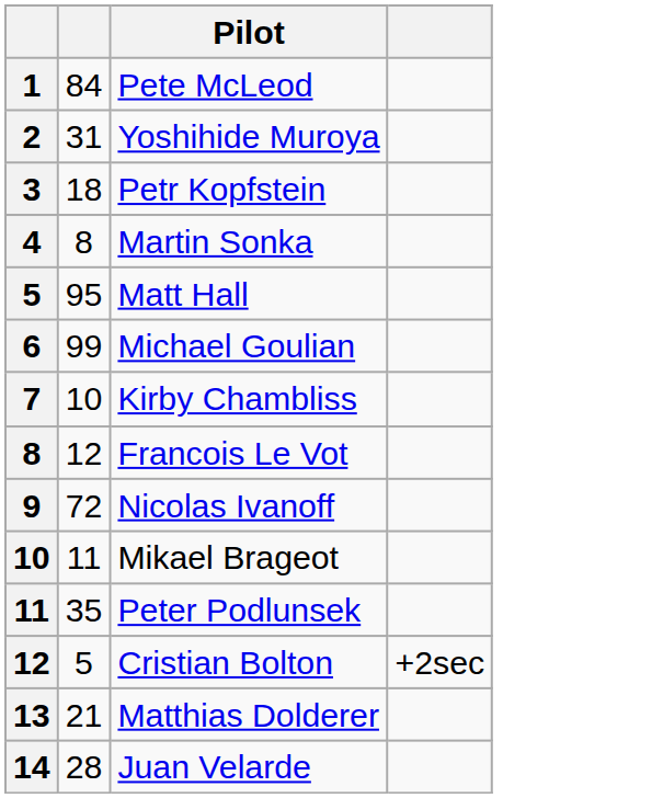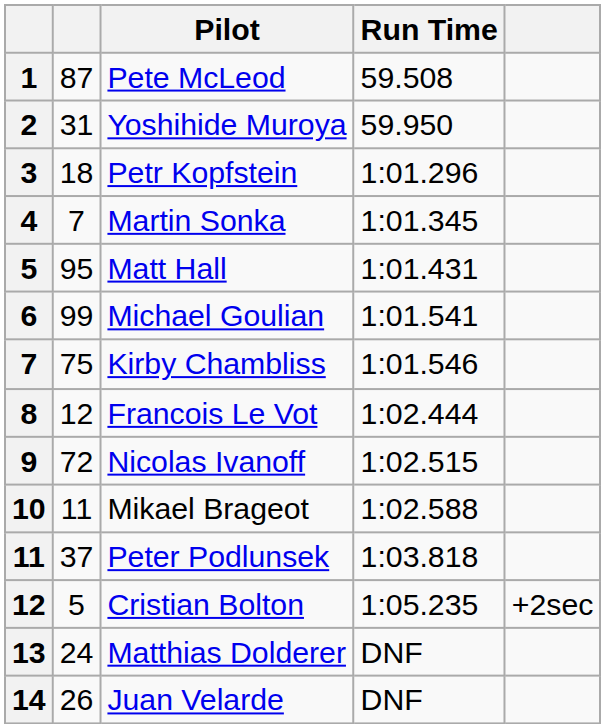+ column: Run Time | 59.508 | 59.950 | 1:01.296 | 1:01.345 | 1:01.431 | 1:01.541 | 1:01.546 | 1:02.444 | 1:02.515 | 1:02.588 | 1:03.818 | 1:05.235 | DNF | DNF
Pete McLeod | column 2: 84 -> 87
Martin Sonka | column 2: 8 -> 7
Kirby Chambliss | column 2: 10 -> 75
Peter Podlunsek | column 2: 35 -> 37
Matthias Dolderer | column 2: 21 -> 24
Juan Velarde | column 2: 28 -> 26
